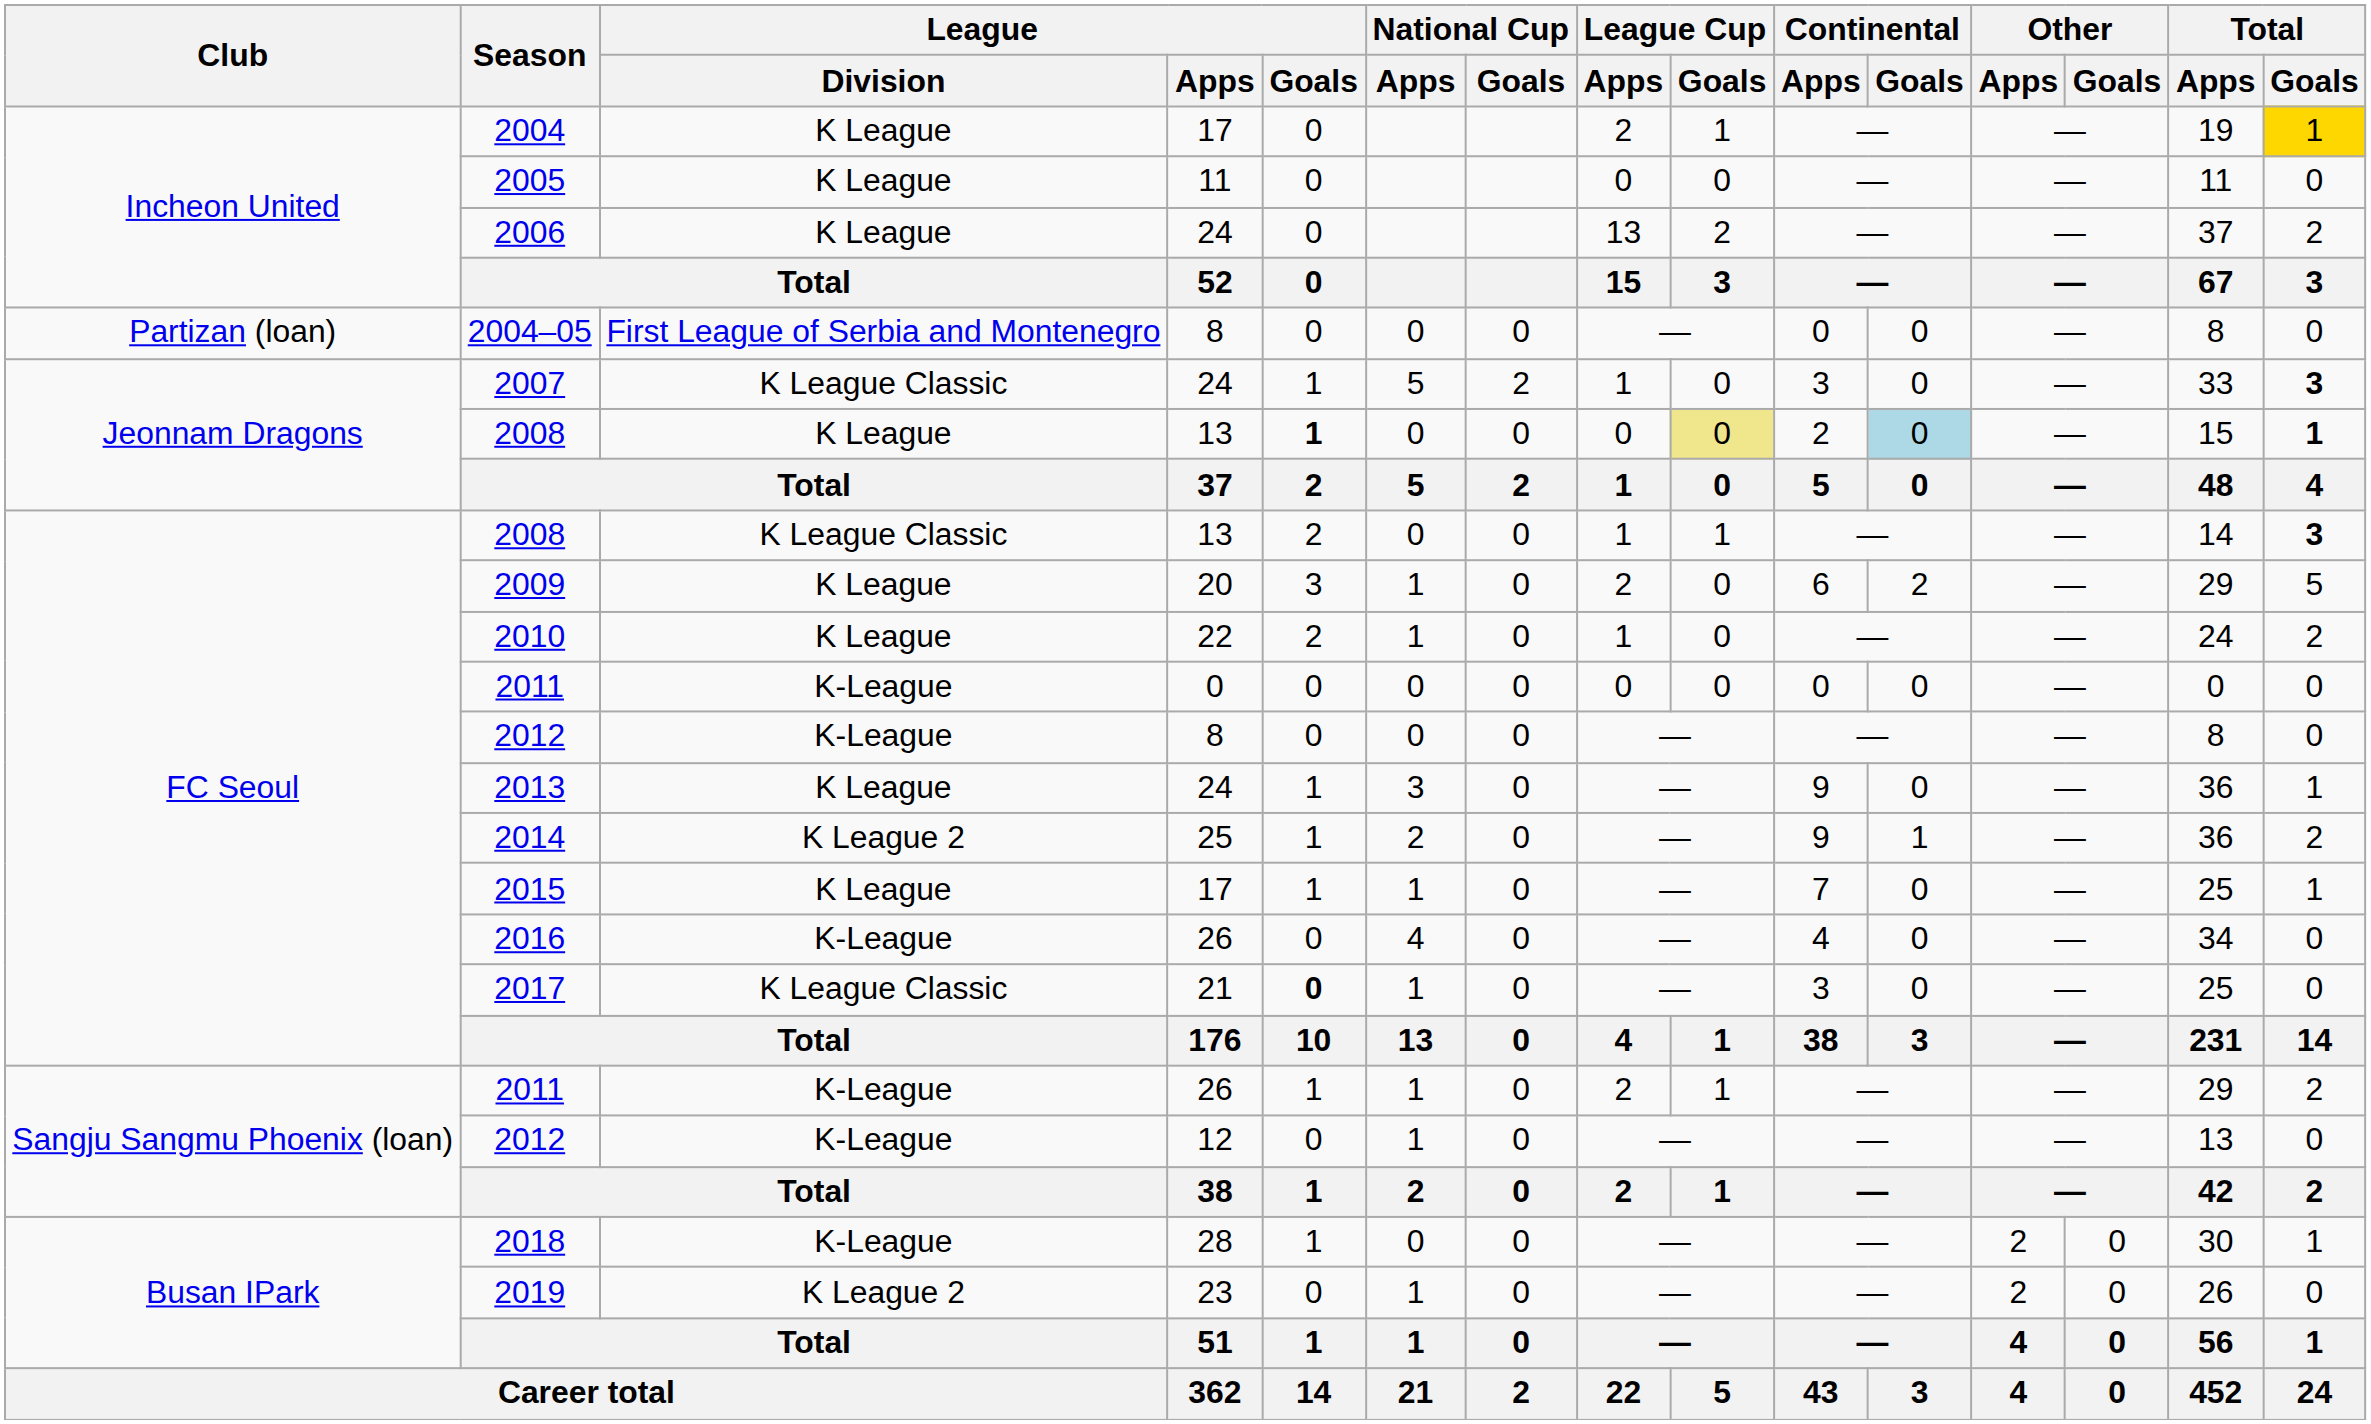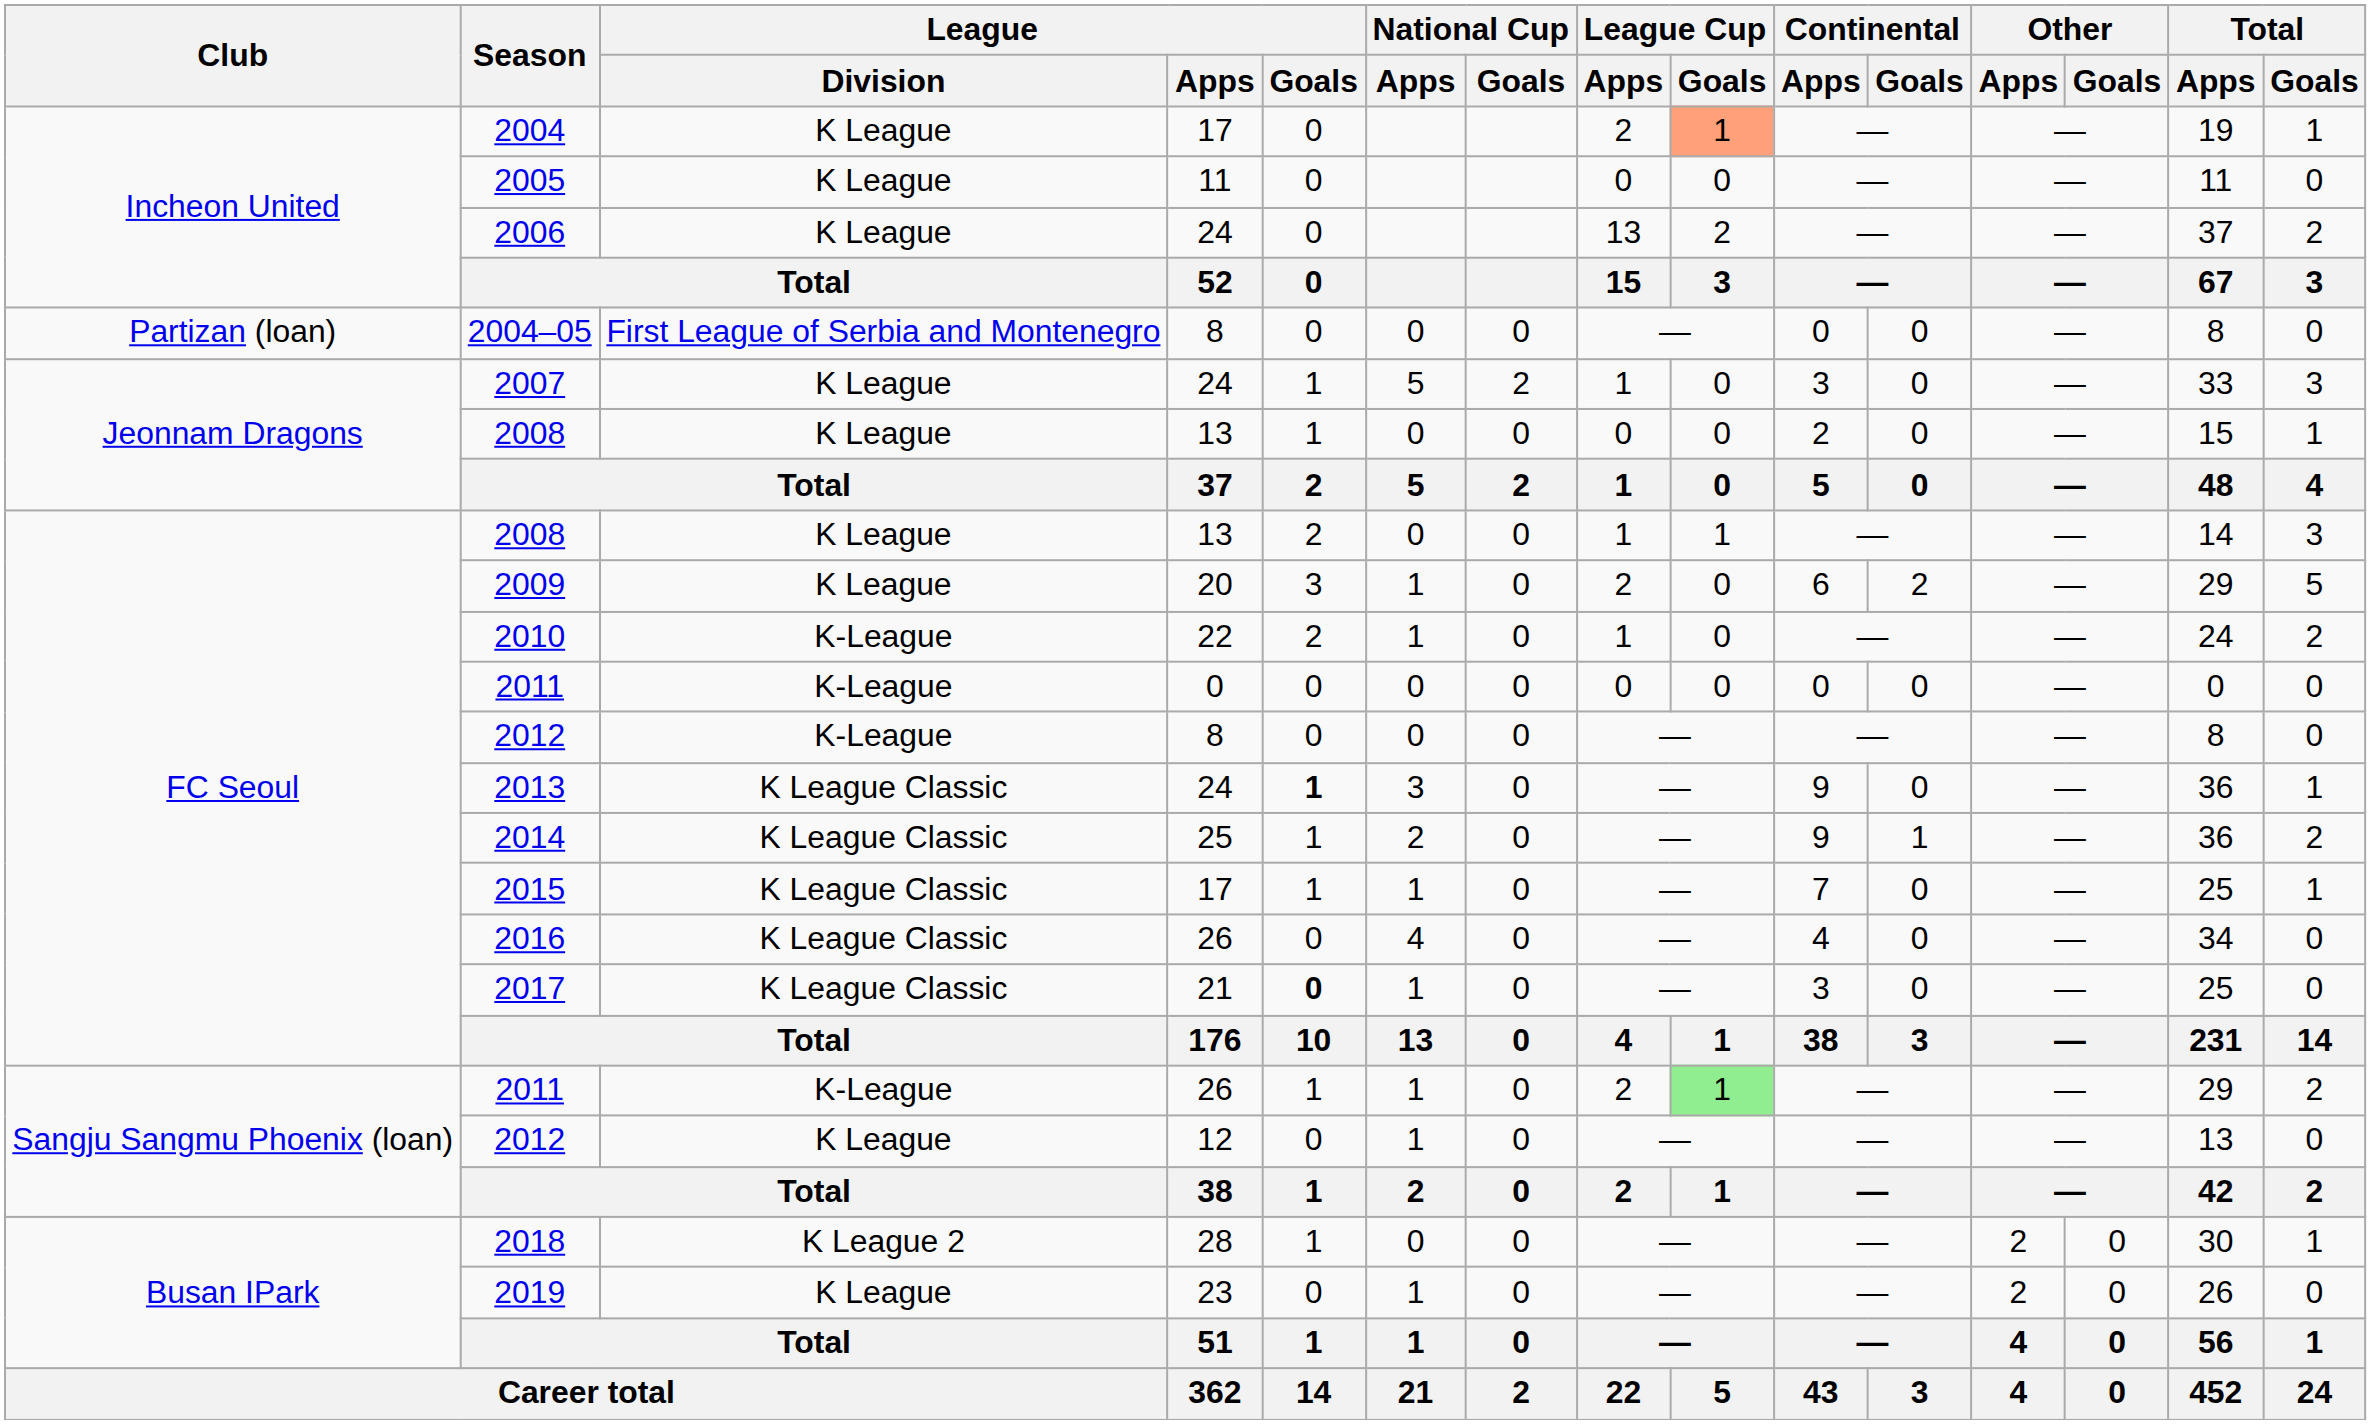2004 | League Cup / Goals: no background -> lightsalmon background
2004 | Total / Goals: gold background -> no background
2007 | League / Division: K League Classic -> K League
2007 | Total / Goals: bold -> normal
Jeonnam Dragons / 2008 | League / Goals: bold -> normal
Jeonnam Dragons / 2008 | League Cup / Goals: khaki background -> no background
Jeonnam Dragons / 2008 | Continental / Goals: lightblue background -> no background
Jeonnam Dragons / 2008 | Total / Goals: bold -> normal
FC Seoul / 2008 | League / Division: K League Classic -> K League
FC Seoul / 2008 | Total / Goals: bold -> normal
2010 | League / Division: K League -> K-League
2013 | League / Division: K League -> K League Classic
2013 | League / Goals: normal -> bold
2014 | League / Division: K League 2 -> K League Classic
2015 | League / Division: K League -> K League Classic
2016 | League / Division: K-League -> K League Classic
Sangju Sangmu Phoenix (loan) / 2011 | League Cup / Goals: no background -> lightgreen background
Sangju Sangmu Phoenix (loan) / 2012 | League / Division: K-League -> K League
2018 | League / Division: K-League -> K League 2
2019 | League / Division: K League 2 -> K League
